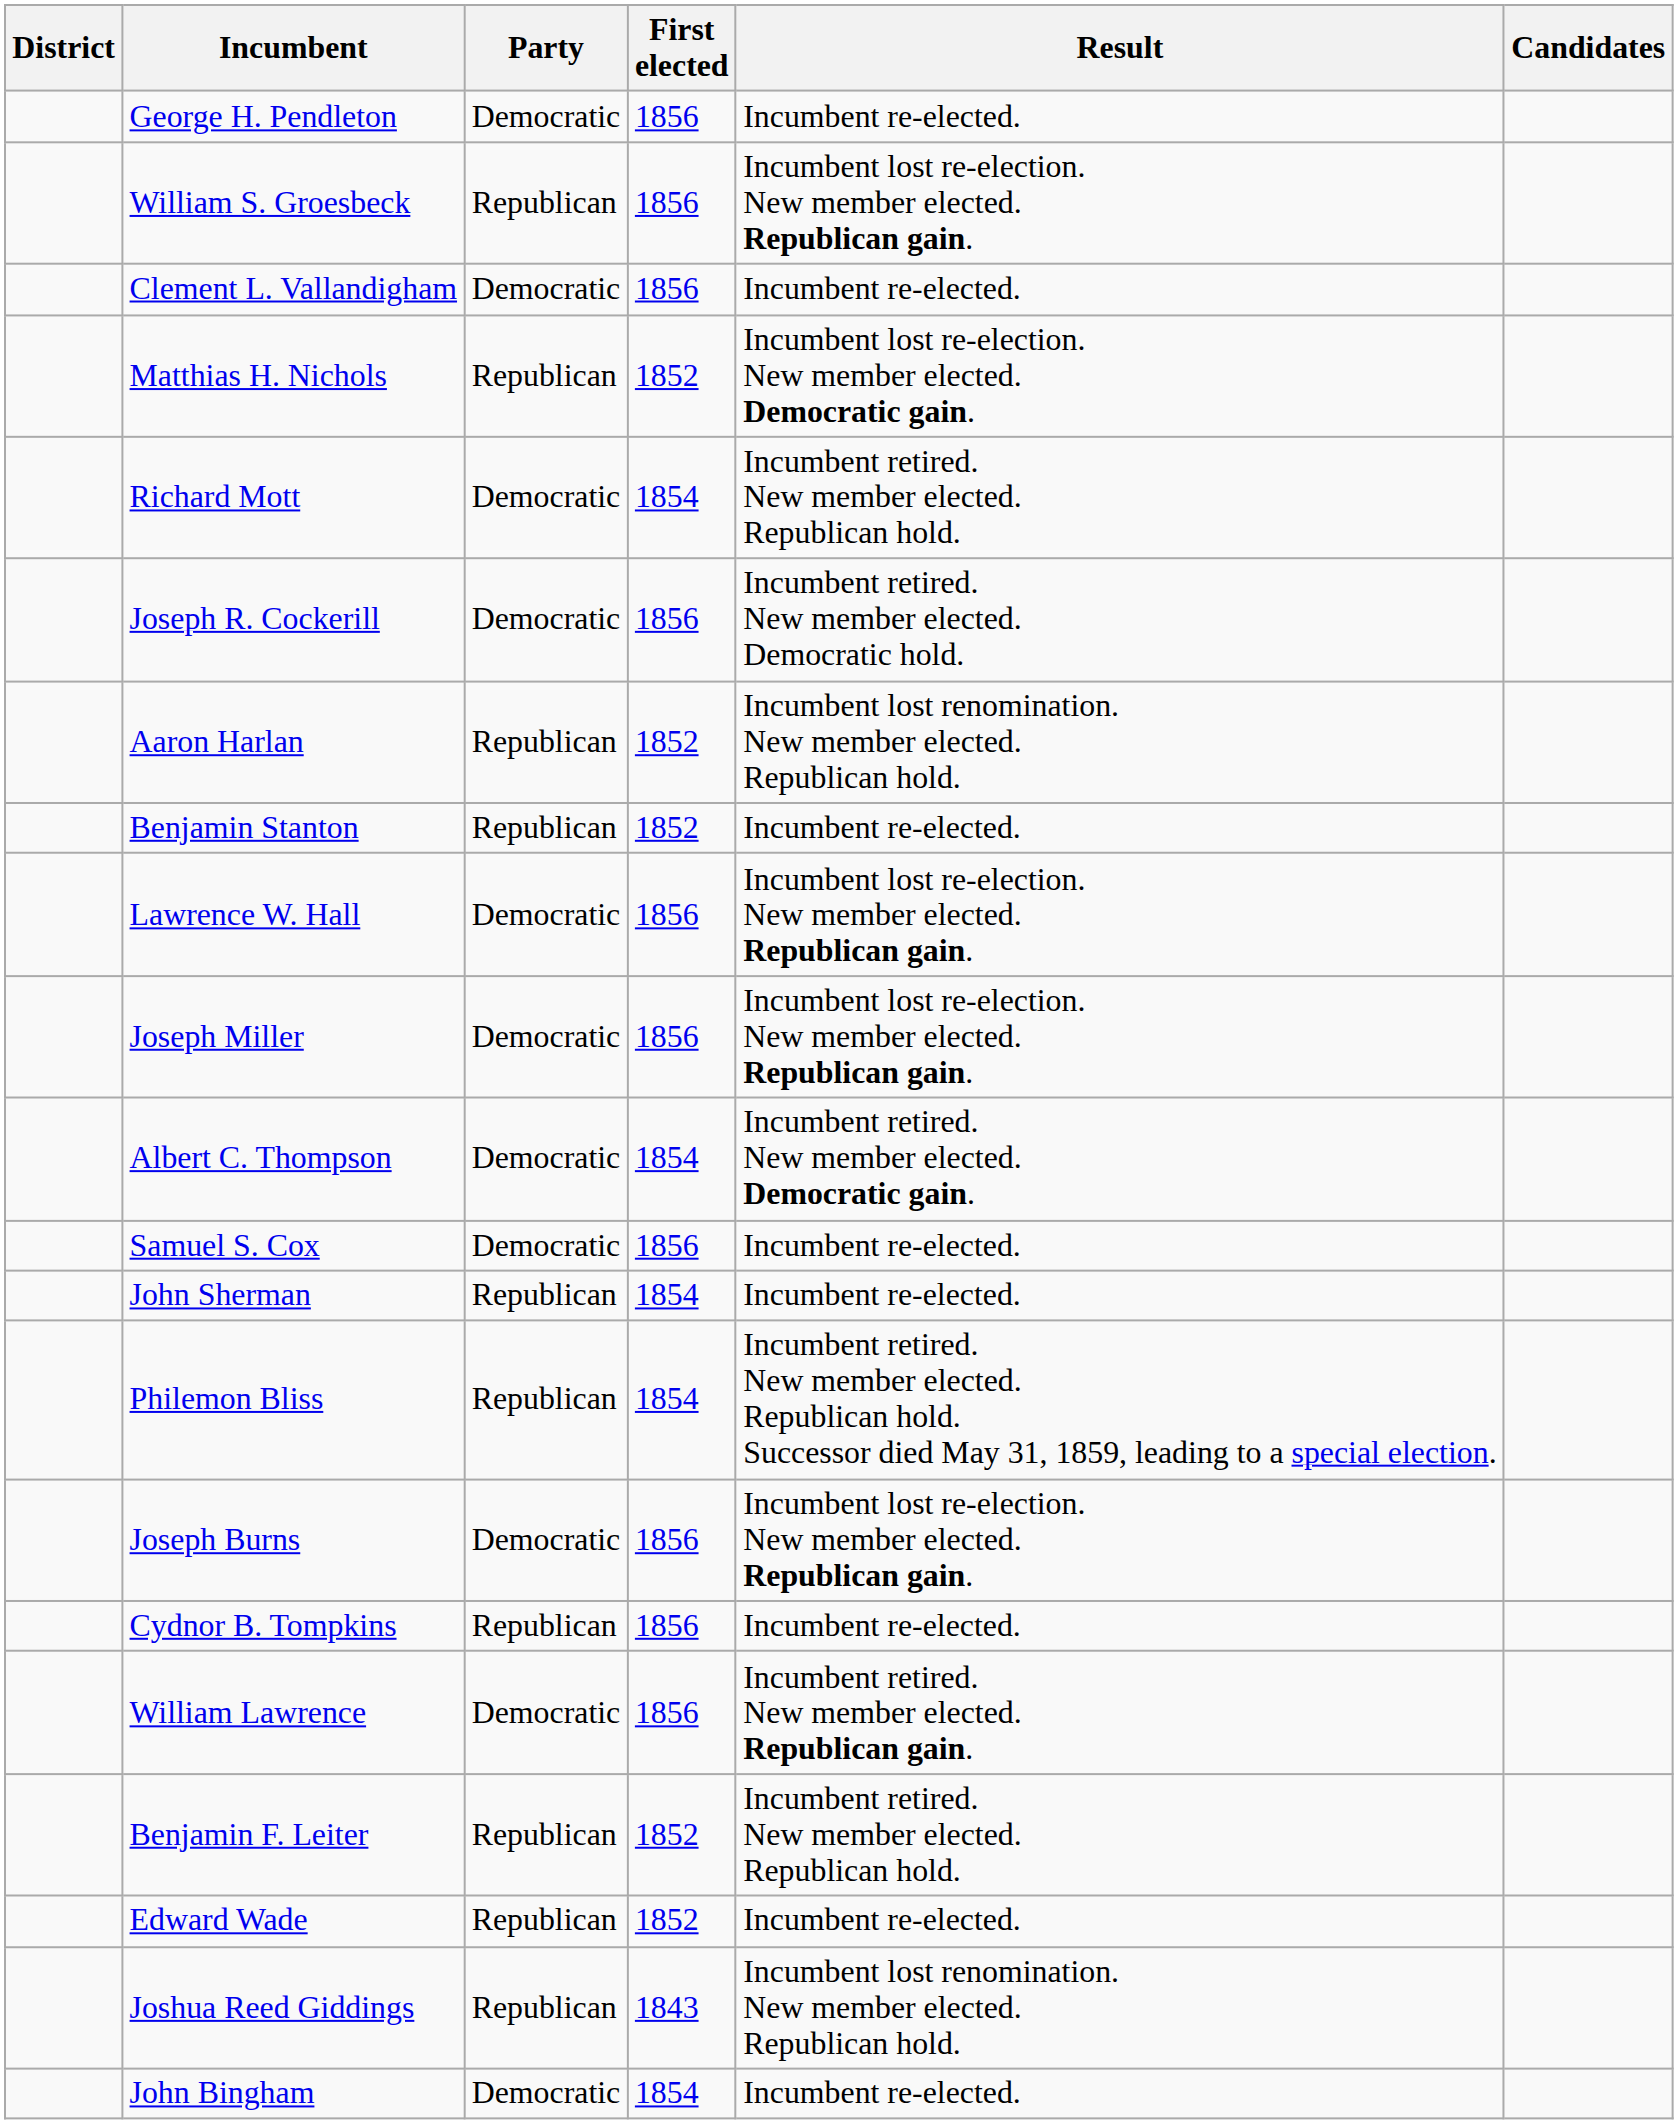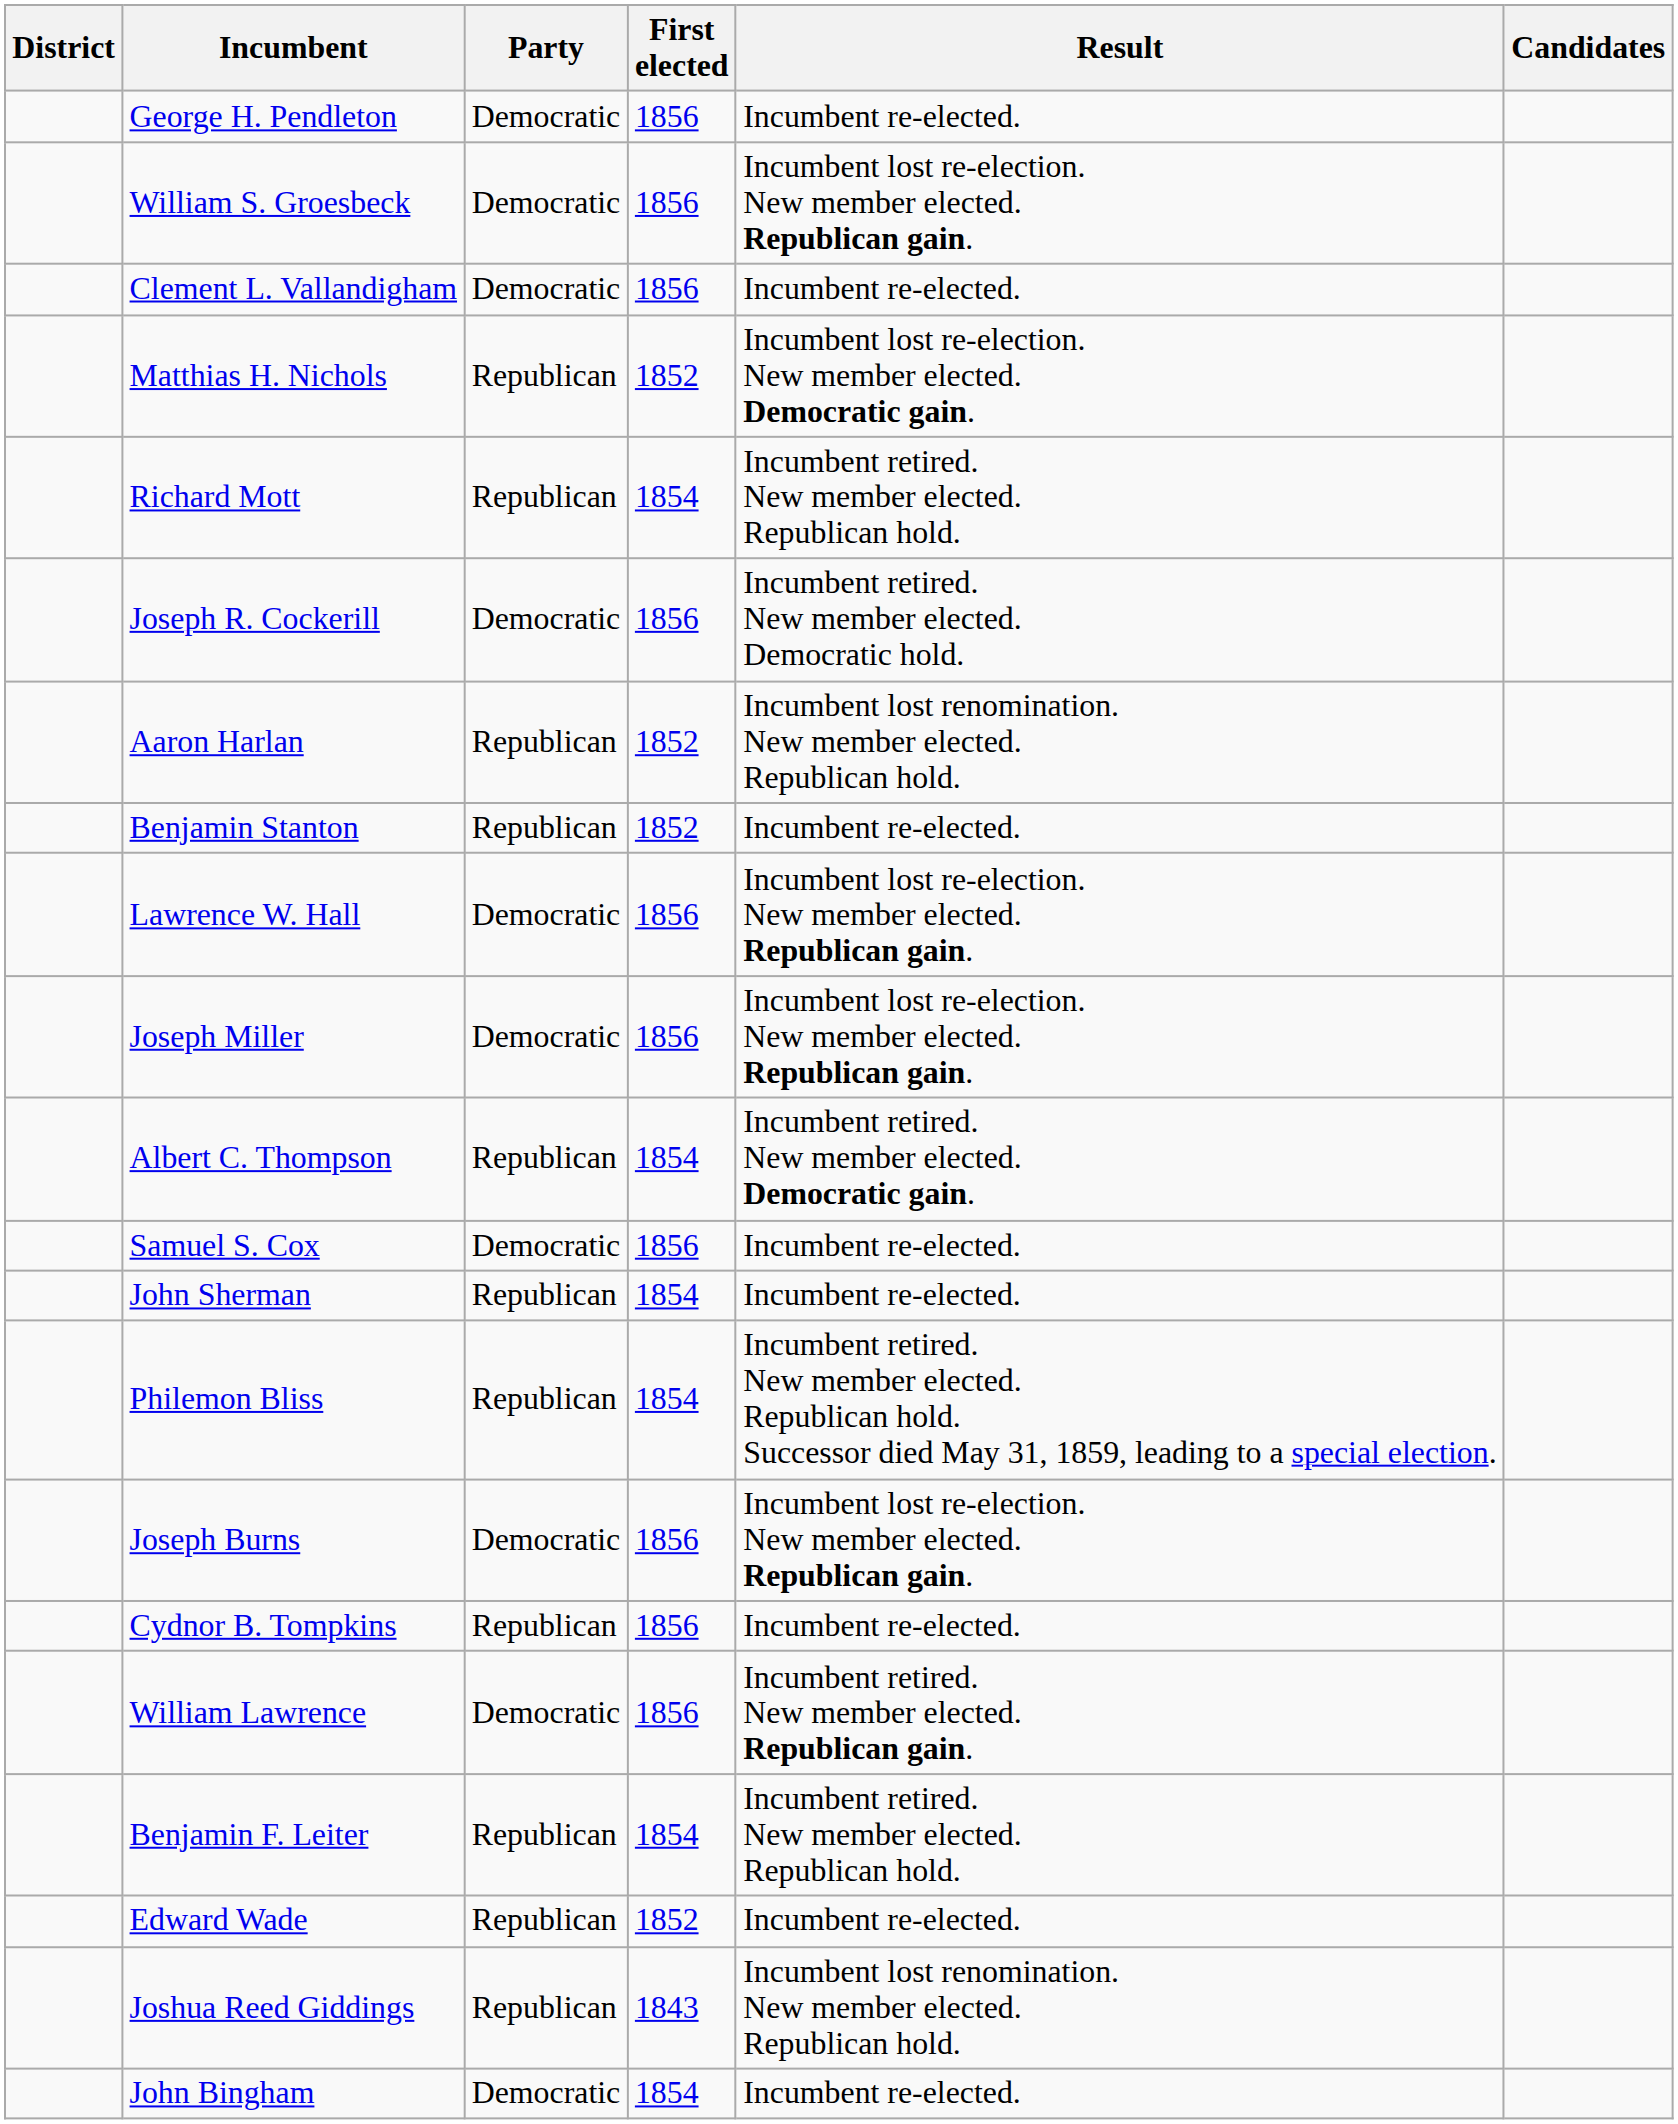William S. Groesbeck | Party: Republican -> Democratic
Richard Mott | Party: Democratic -> Republican
Albert C. Thompson | Party: Democratic -> Republican
Benjamin F. Leiter | First elected: 1852 -> 1854
